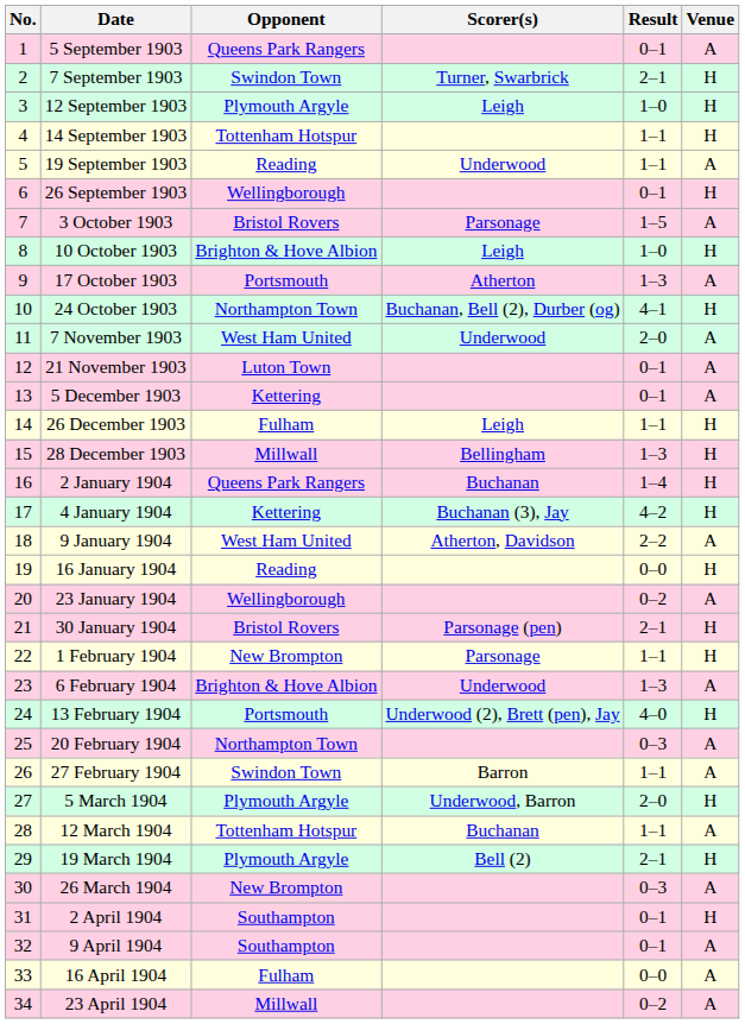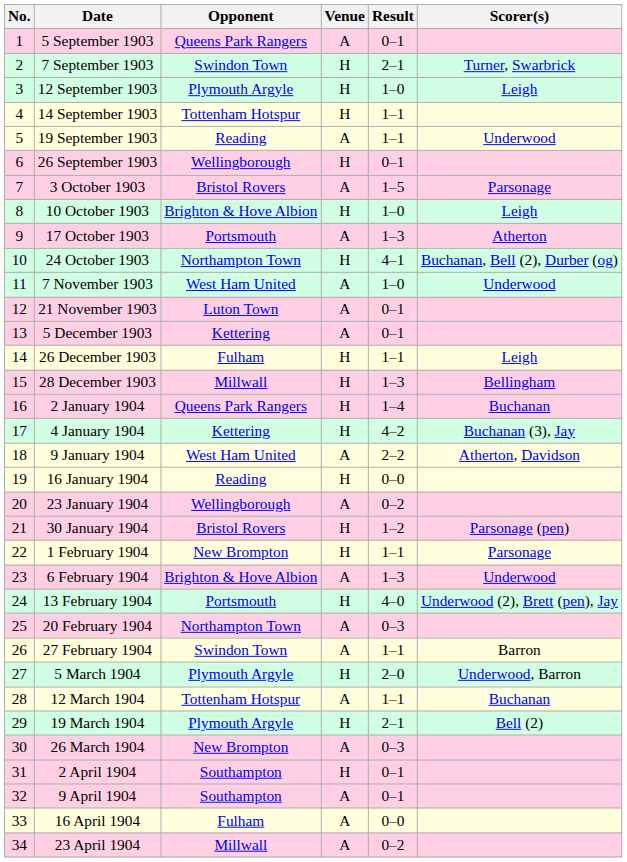columns swapped: Venue <-> Scorer(s)
7 November 1903 | Result: 2–0 -> 1–0
30 January 1904 | Result: 2–1 -> 1–2
